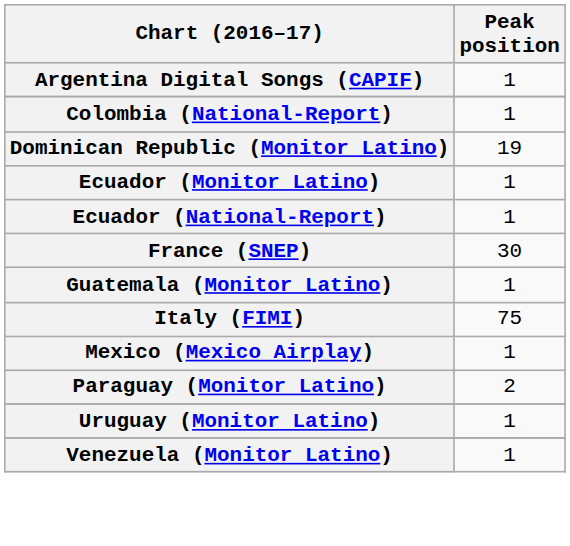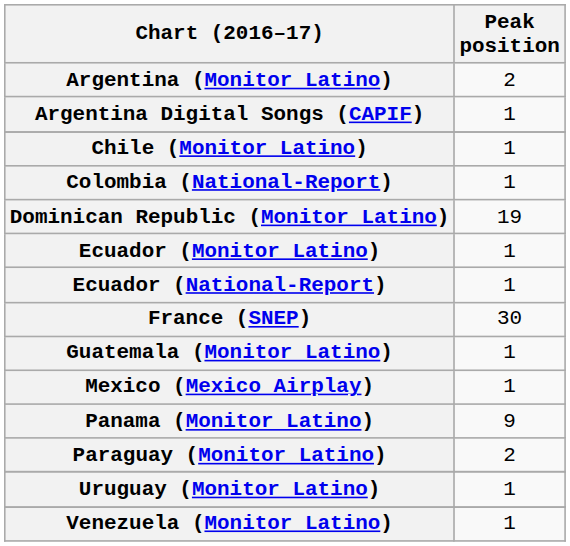+ row: Argentina (Monitor Latino) | 2
+ row: Chile (Monitor Latino) | 1
- row: Italy (FIMI) | 75
+ row: Panama (Monitor Latino) | 9
